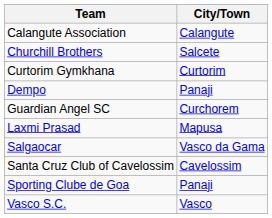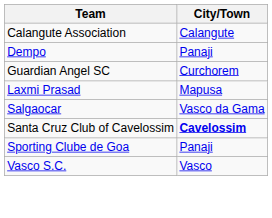- row: Churchill Brothers | Salcete
- row: Curtorim Gymkhana | Curtorim
Santa Cruz Club of Cavelossim | City/Town: normal -> bold
